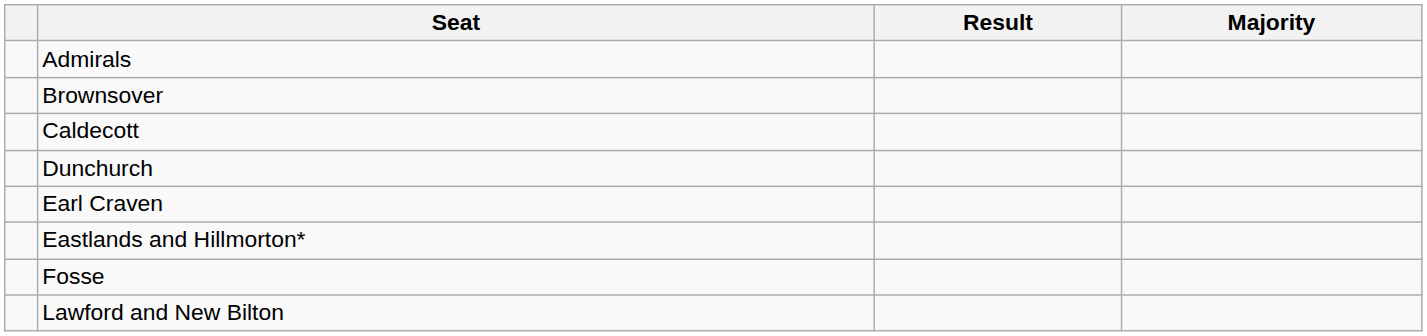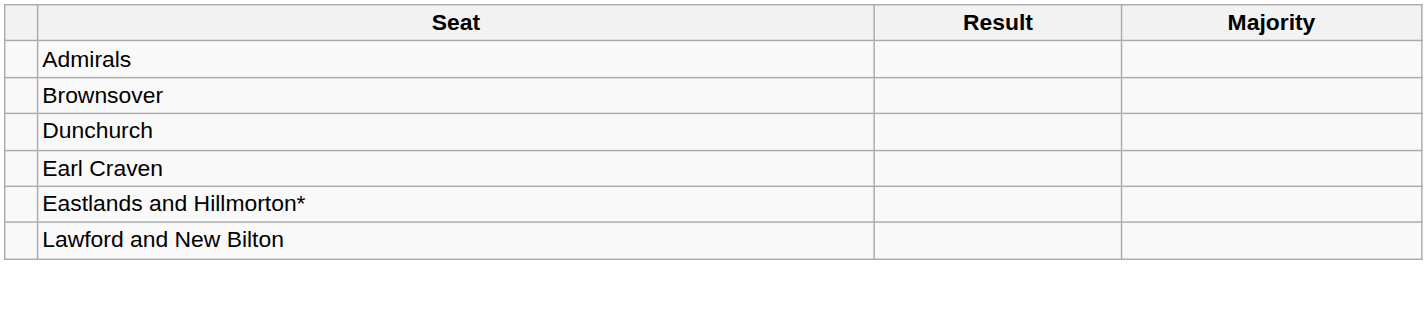- row: Caldecott
- row: Fosse
